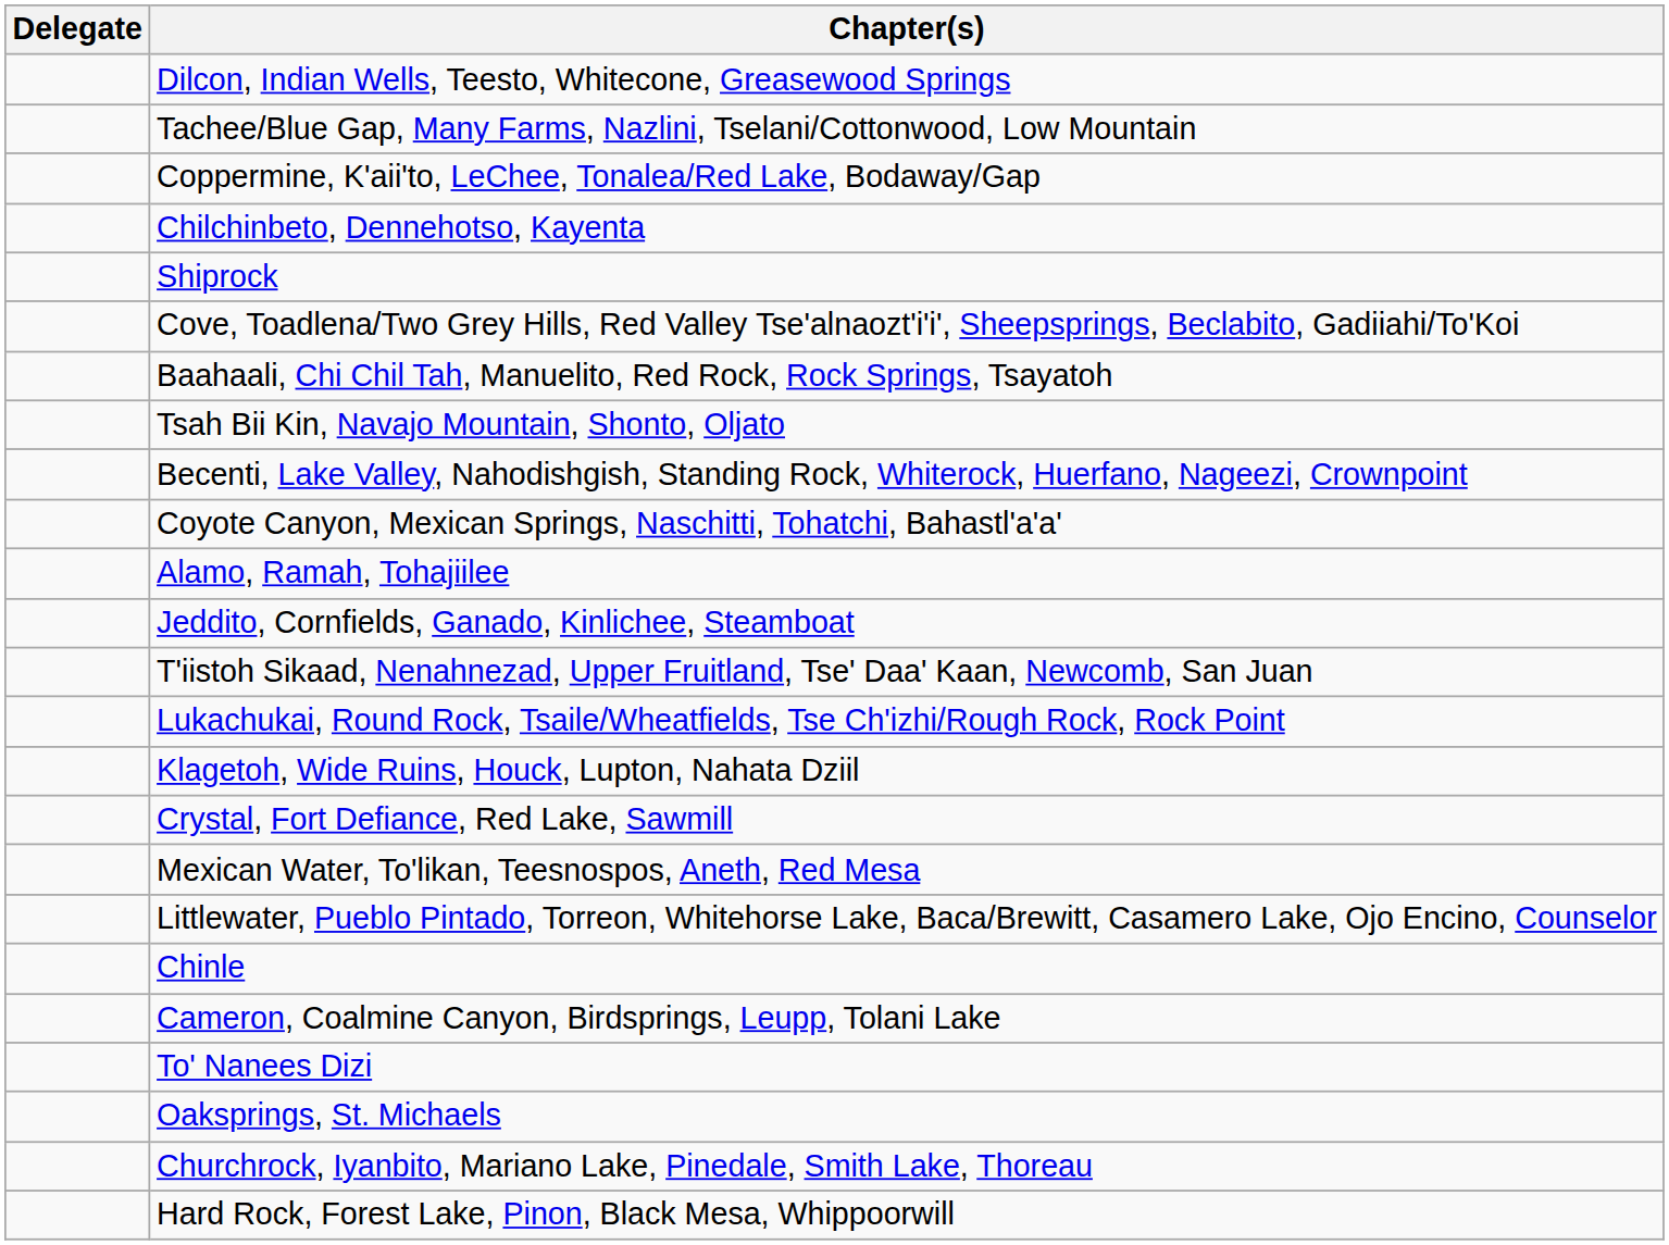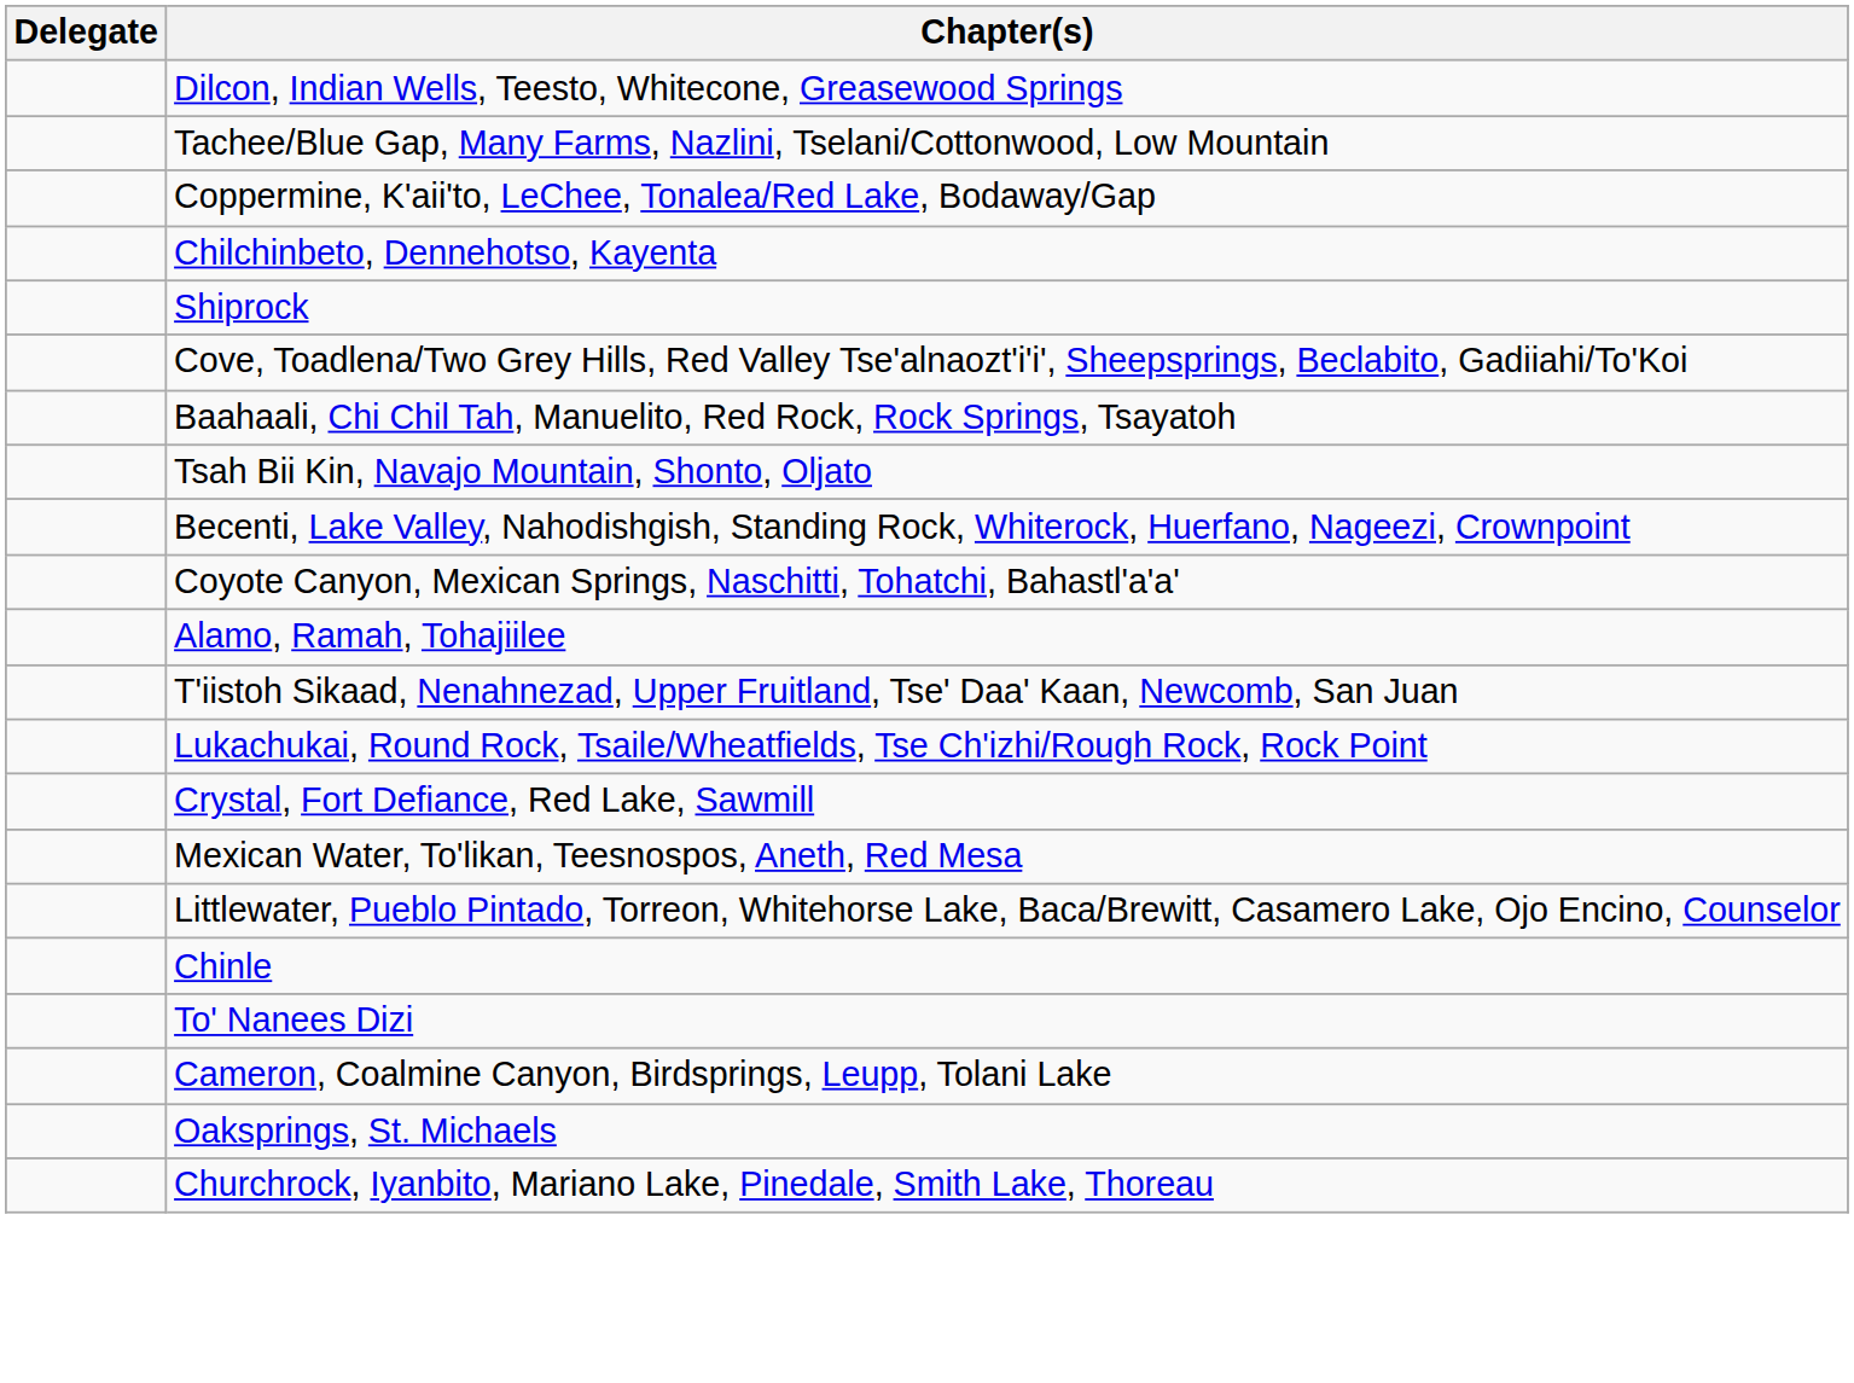- row: Jeddito, Cornfields, Ganado, Kinlichee, Steamboat
- row: Klagetoh, Wide Ruins, Houck, Lupton, Nahata Dziil
rows swapped: To' Nanees Dizi <-> Cameron, Coalmine Canyon, Birdsprings, Leupp, Tolani Lake
- row: Hard Rock, Forest Lake, Pinon, Black Mesa, Whippoorwill
